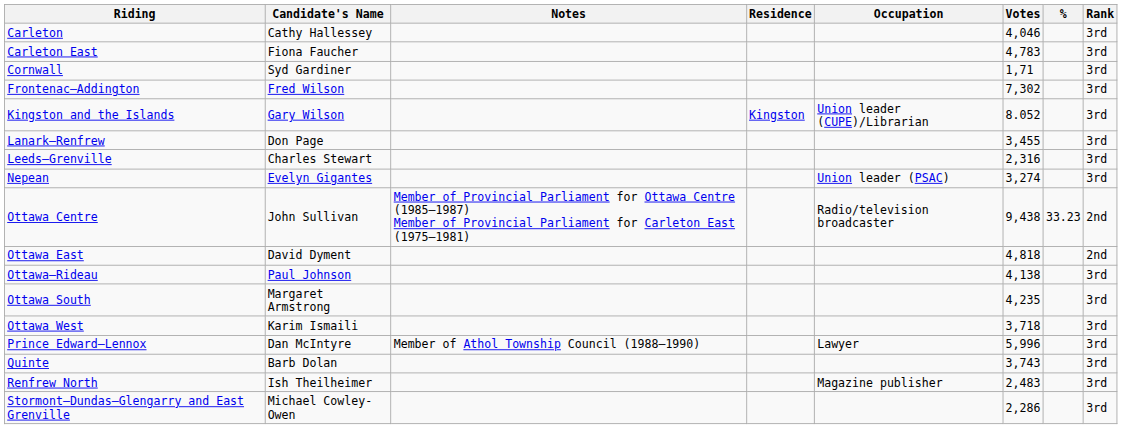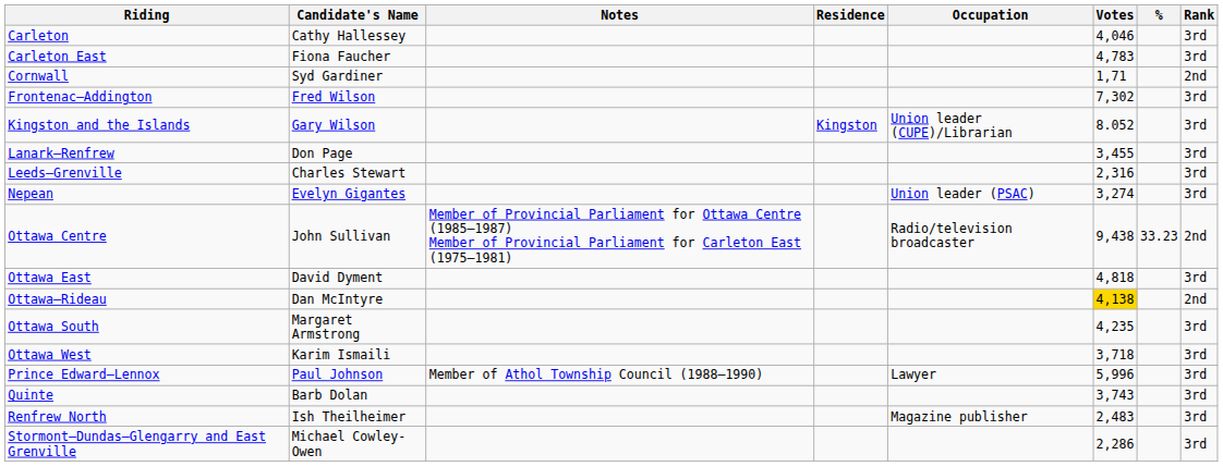Cornwall | Rank: 3rd -> 2nd
Ottawa East | Rank: 2nd -> 3rd
Ottawa–Rideau | Candidate's Name: Paul Johnson -> Dan McIntyre
Ottawa–Rideau | Votes: no background -> gold background
Ottawa–Rideau | Rank: 3rd -> 2nd
Prince Edward—Lennox | Candidate's Name: Dan McIntyre -> Paul Johnson
